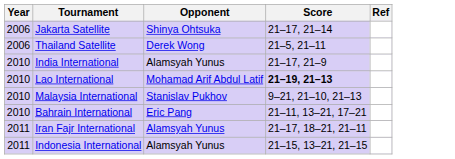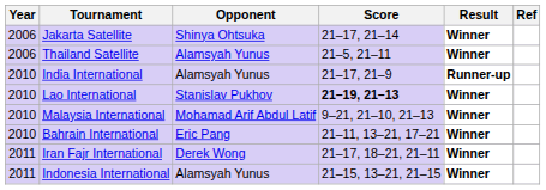+ column: Result | Winner | Winner | Runner-up | Winner | Winner | Winner | Winner | Winner
Thailand Satellite | Opponent: Derek Wong -> Alamsyah Yunus
Lao International | Opponent: Mohamad Arif Abdul Latif -> Stanislav Pukhov
Malaysia International | Opponent: Stanislav Pukhov -> Mohamad Arif Abdul Latif
Iran Fajr International | Opponent: Alamsyah Yunus -> Derek Wong
